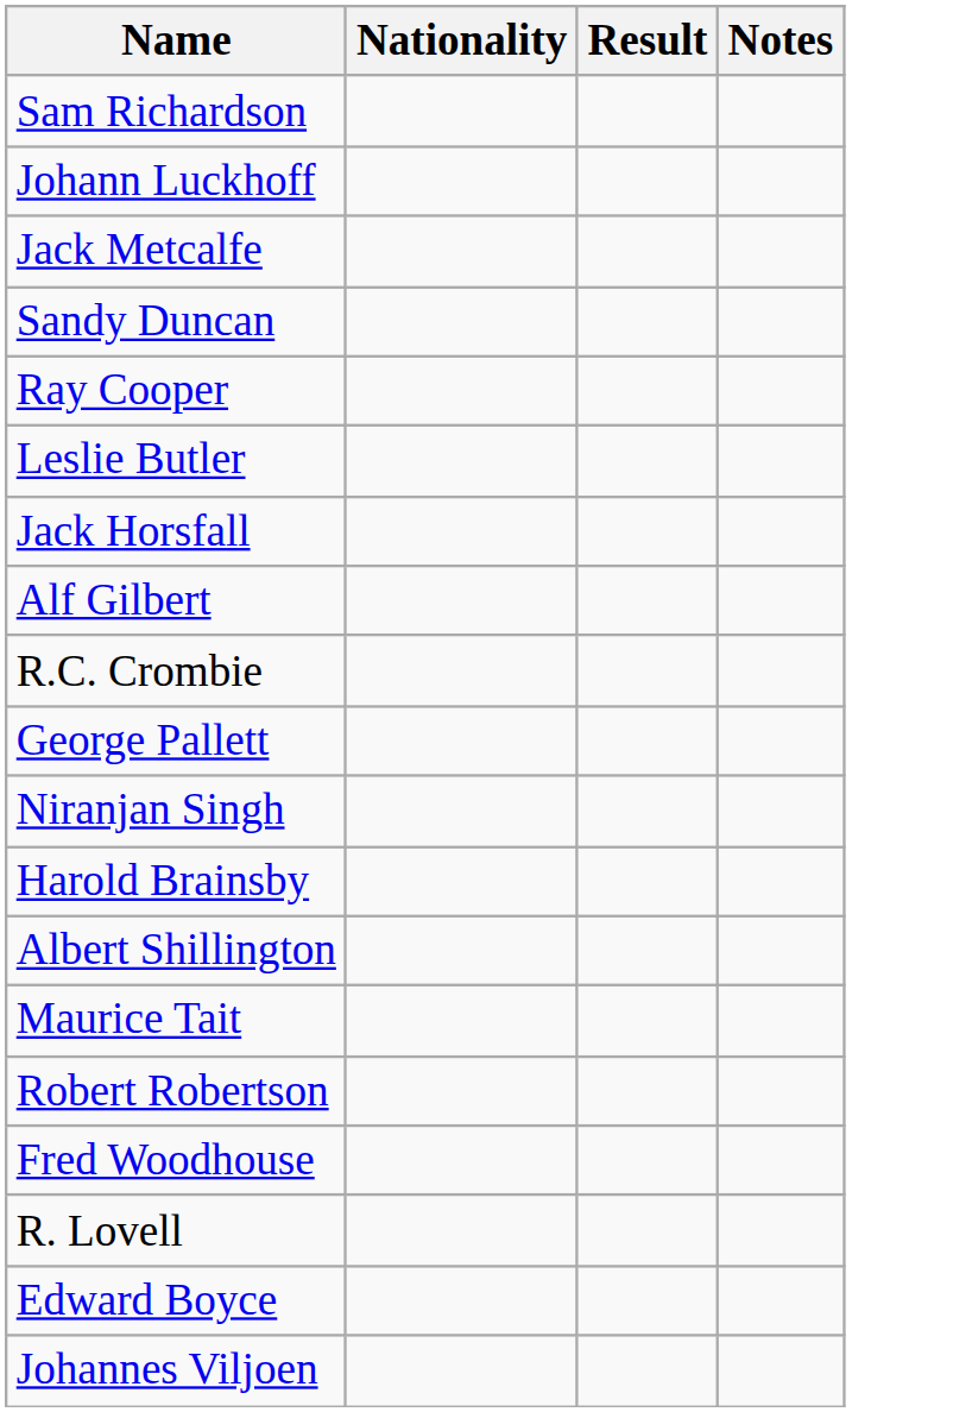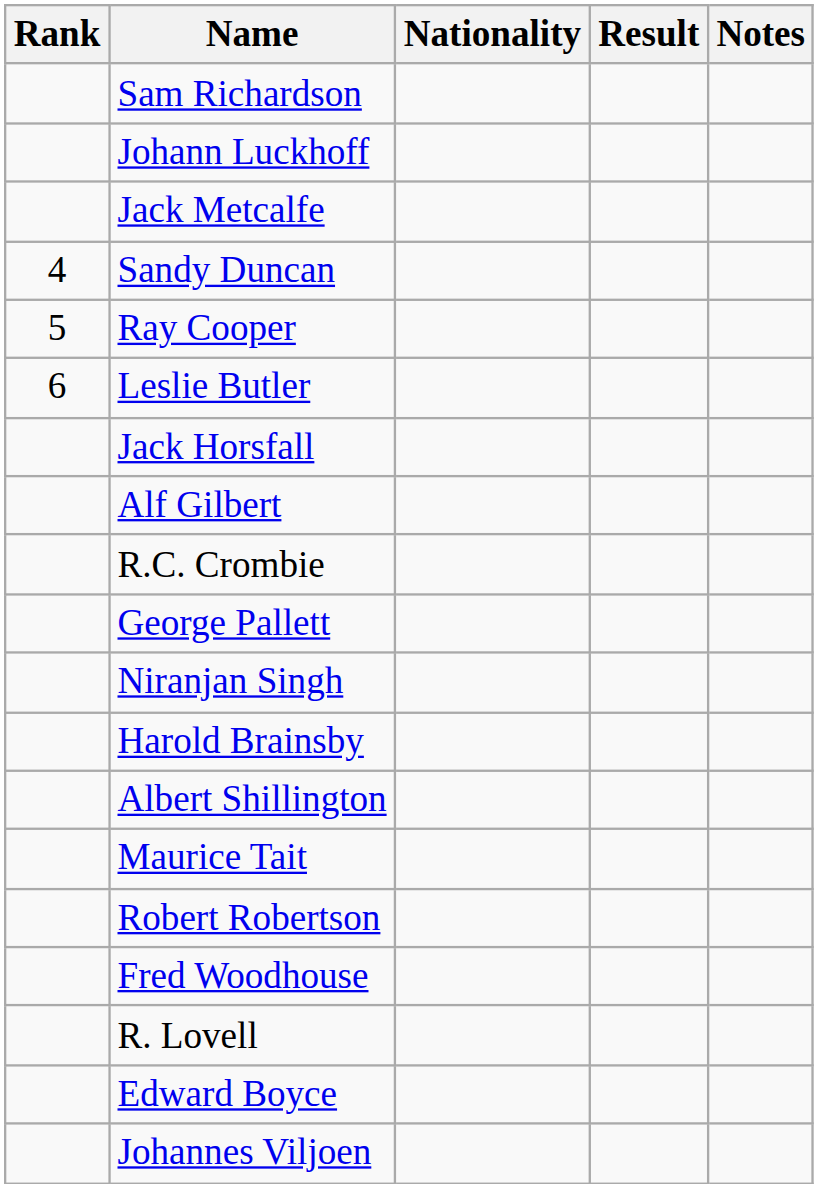+ column: Rank | 4 | 5 | 6
